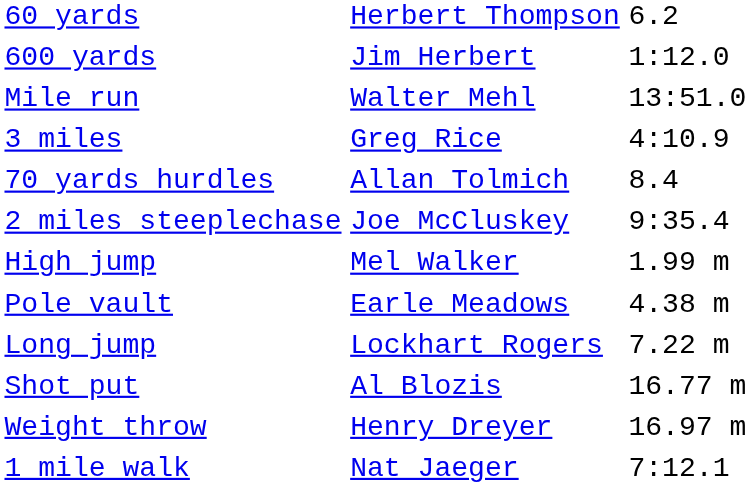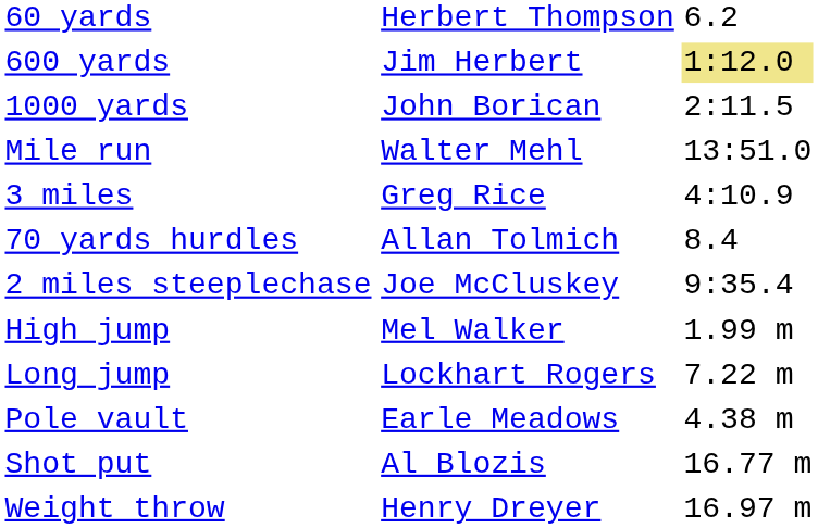600 yards | column 3: no background -> khaki background
+ row: 1000 yards | John Borican | 2:11.5
rows swapped: Pole vault <-> Long jump
- row: 1 mile walk | Nat Jaeger | 7:12.1
